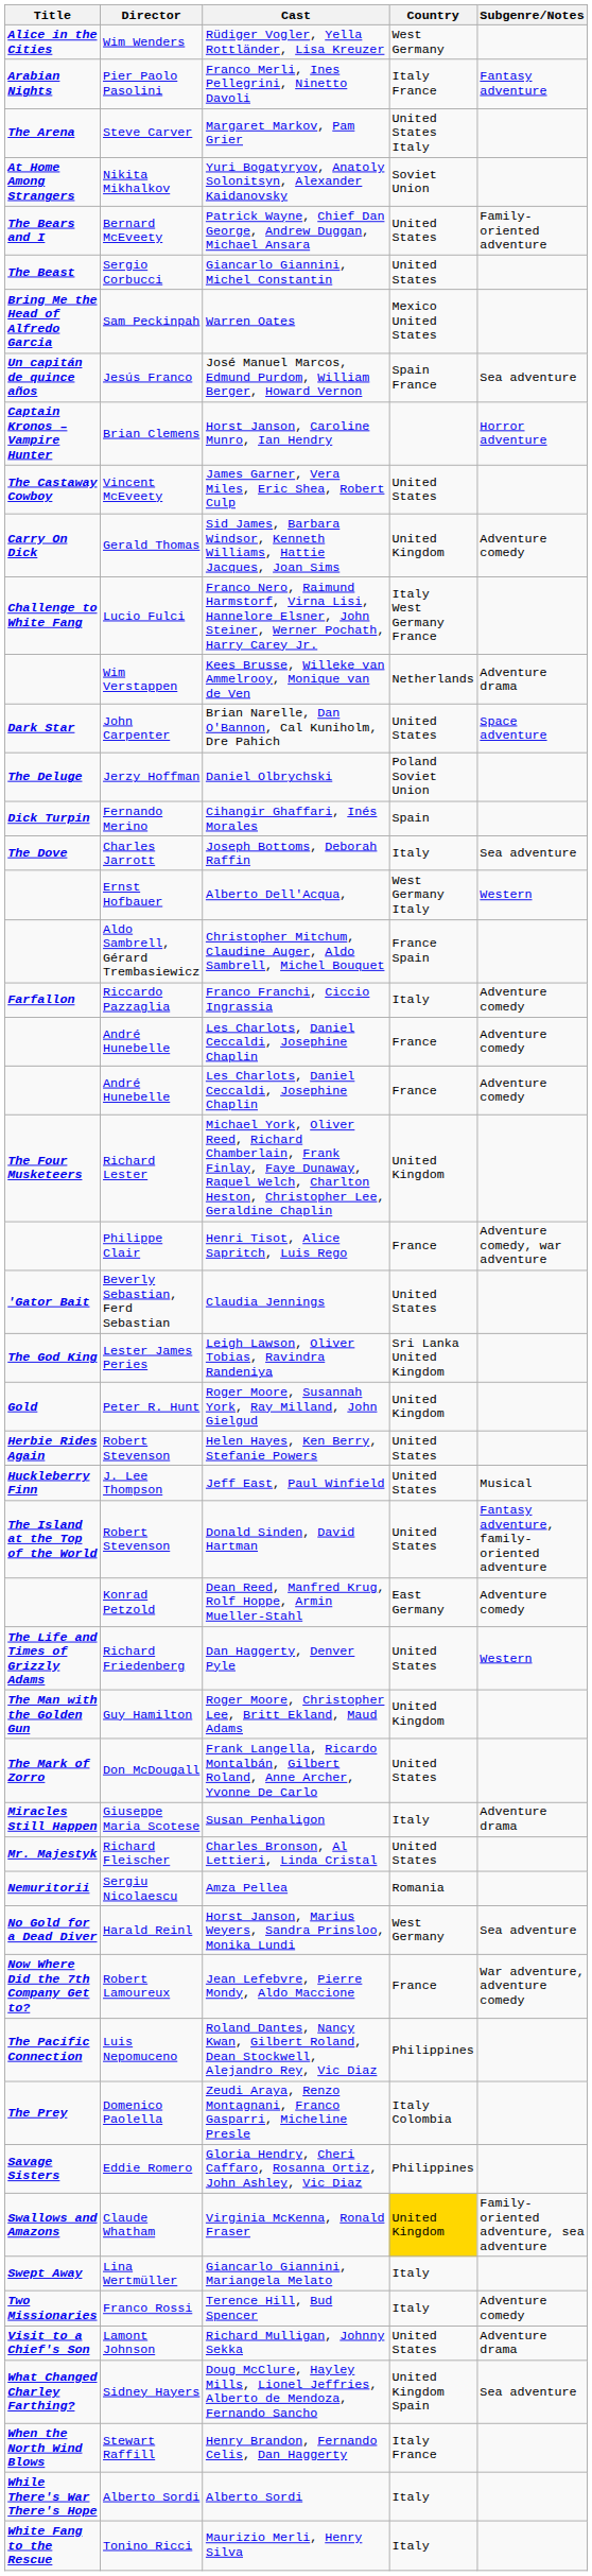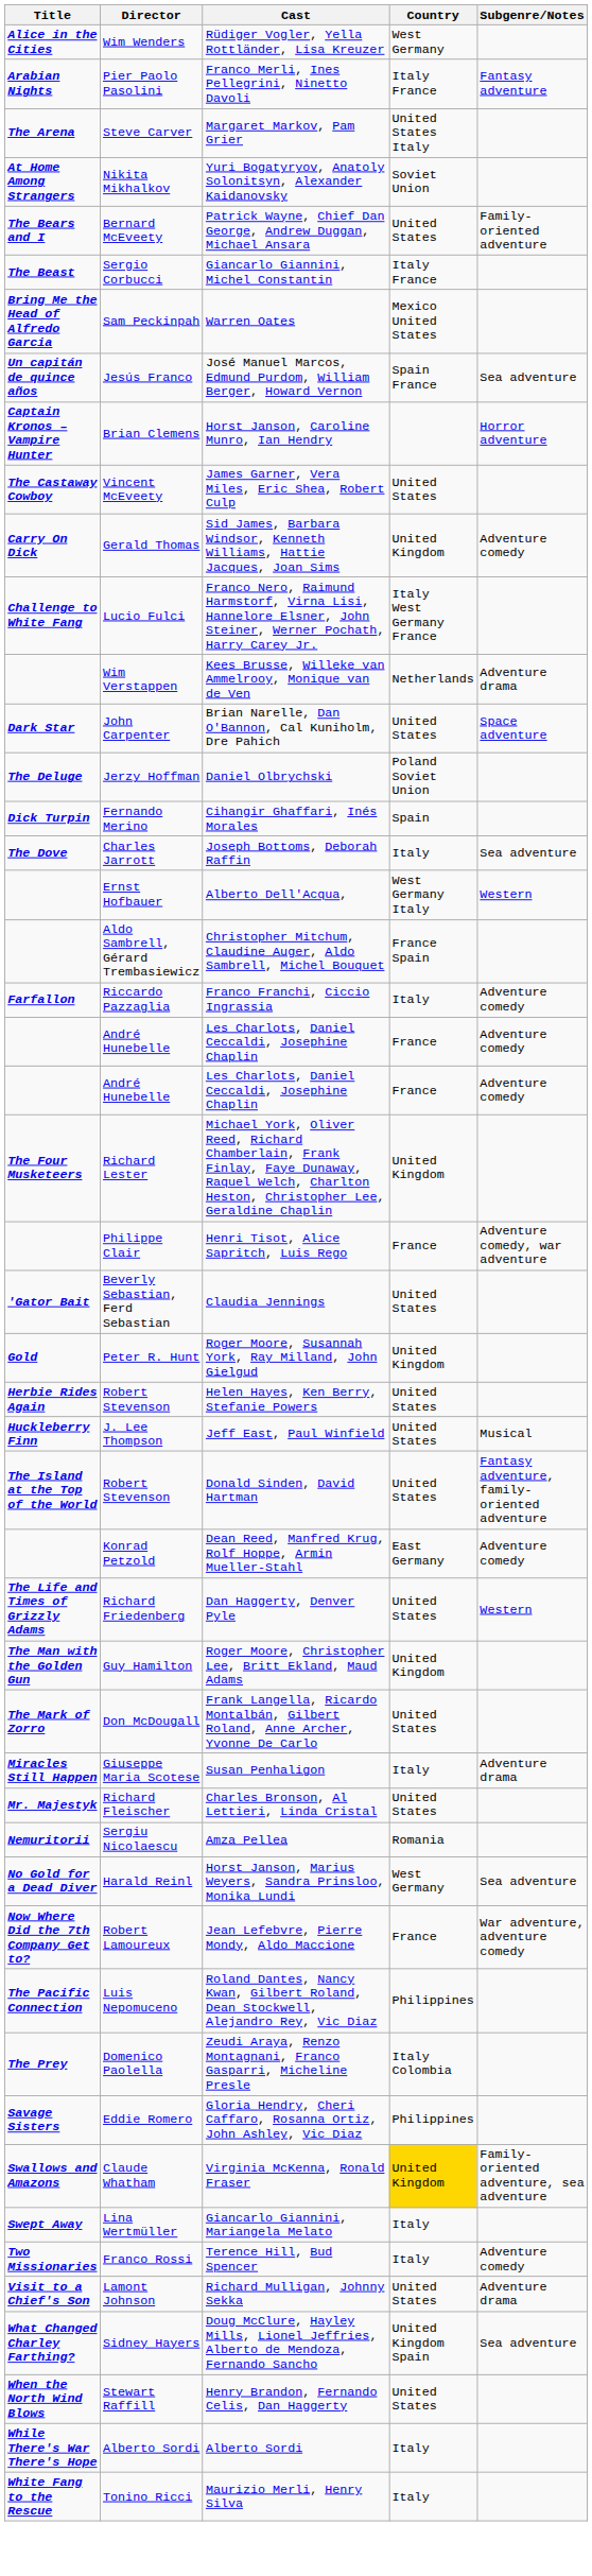Giancarlo Giannini, Michel Constantin | Country: United States -> Italy France
- row: The God King | Lester James Peries | Leigh Lawson, Oliver Tobias, Ravindra Randeniya | Sri Lanka United Kingdom
Henry Brandon, Fernando Celis, Dan Haggerty | Country: Italy France -> United States
